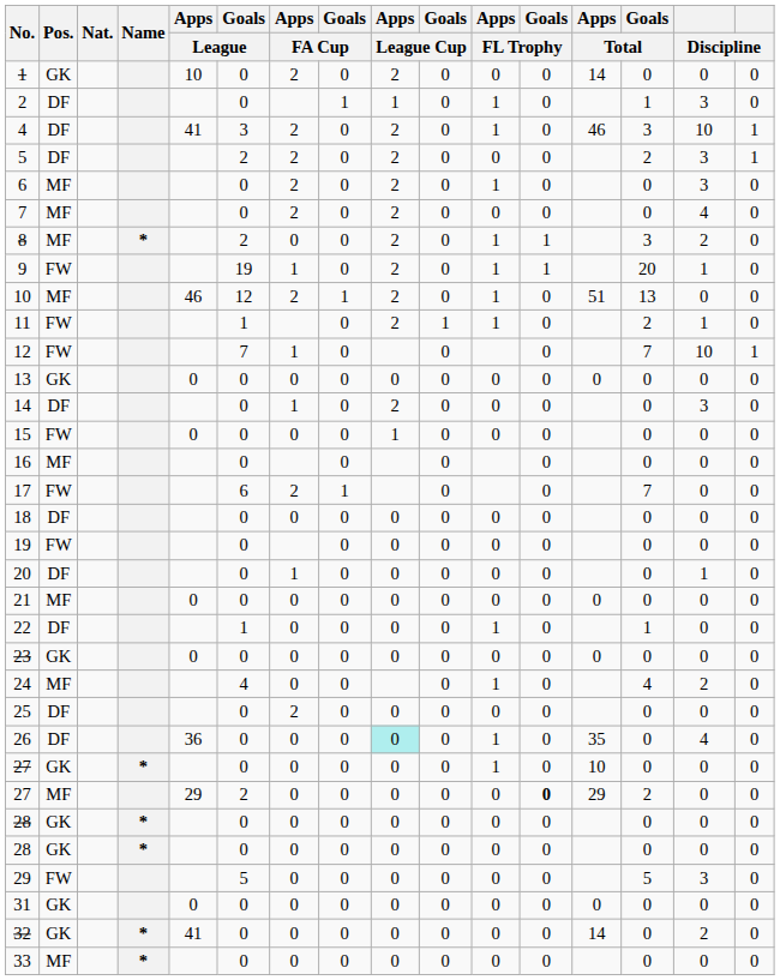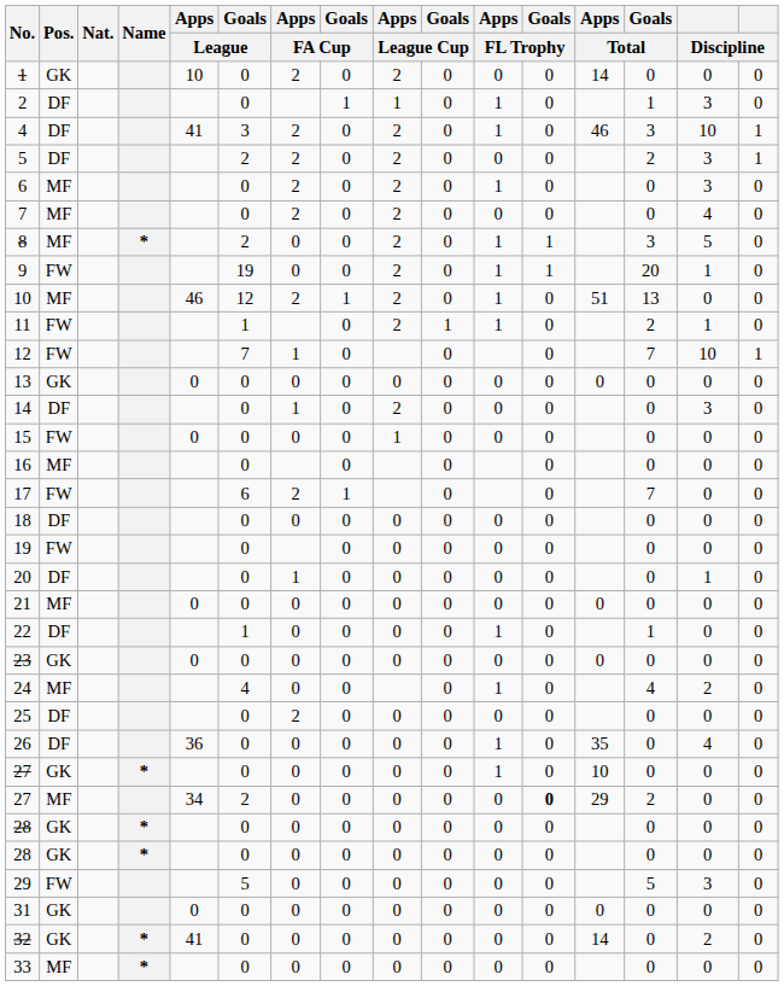8 | column 15: 2 -> 5
9 | Apps / FA Cup: 1 -> 0
26 | Apps / League Cup: paleturquoise background -> no background
27 / MF | Apps / League: 29 -> 34
